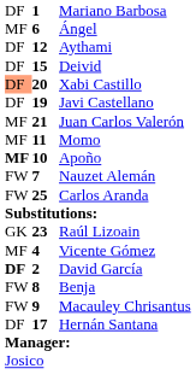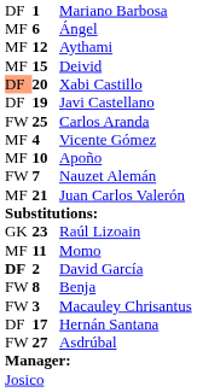Aythami | column 1: DF -> MF
Deivid | column 1: DF -> MF
rows swapped: Juan Carlos Valerón <-> Carlos Aranda
rows swapped: Momo <-> Vicente Gómez
Apoño | column 1: bold -> normal
Macauley Chrisantus | column 2: 9 -> 3
+ row: FW | 27 | Asdrúbal
